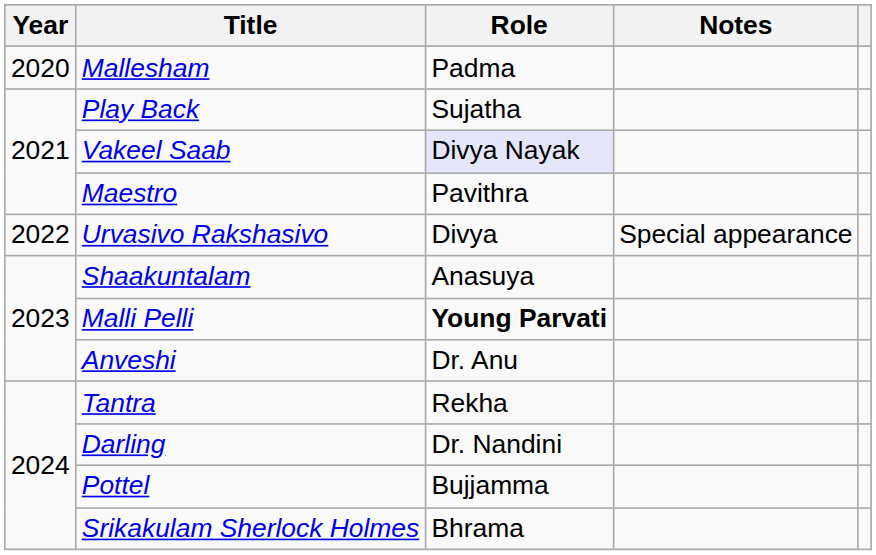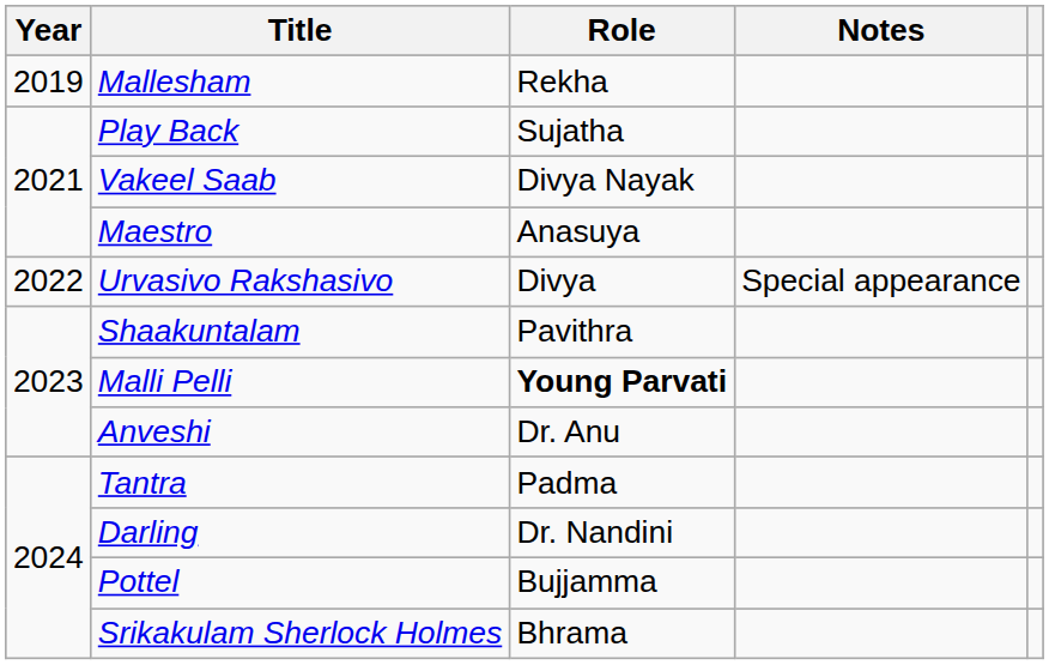Mallesham | Year: 2020 -> 2019
Mallesham | Role: Padma -> Rekha
Vakeel Saab | Role: lavender background -> no background
Maestro | Role: Pavithra -> Anasuya
Shaakuntalam | Role: Anasuya -> Pavithra
Tantra | Role: Rekha -> Padma
